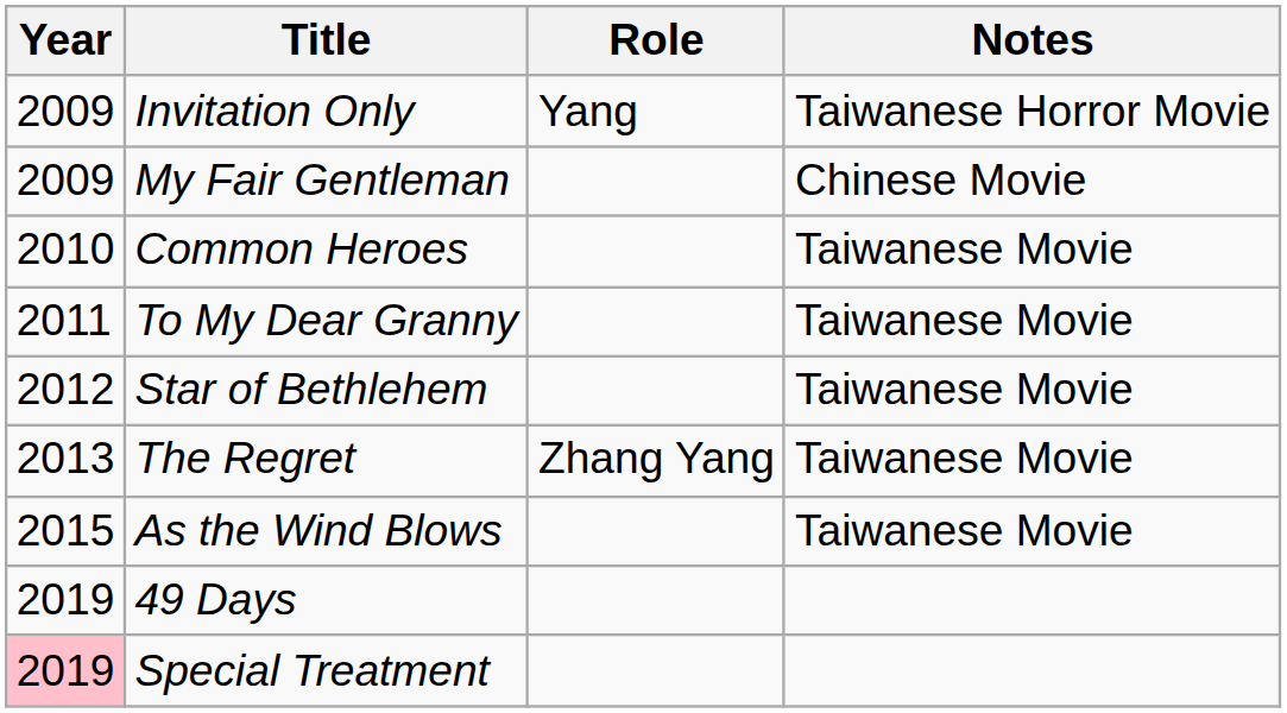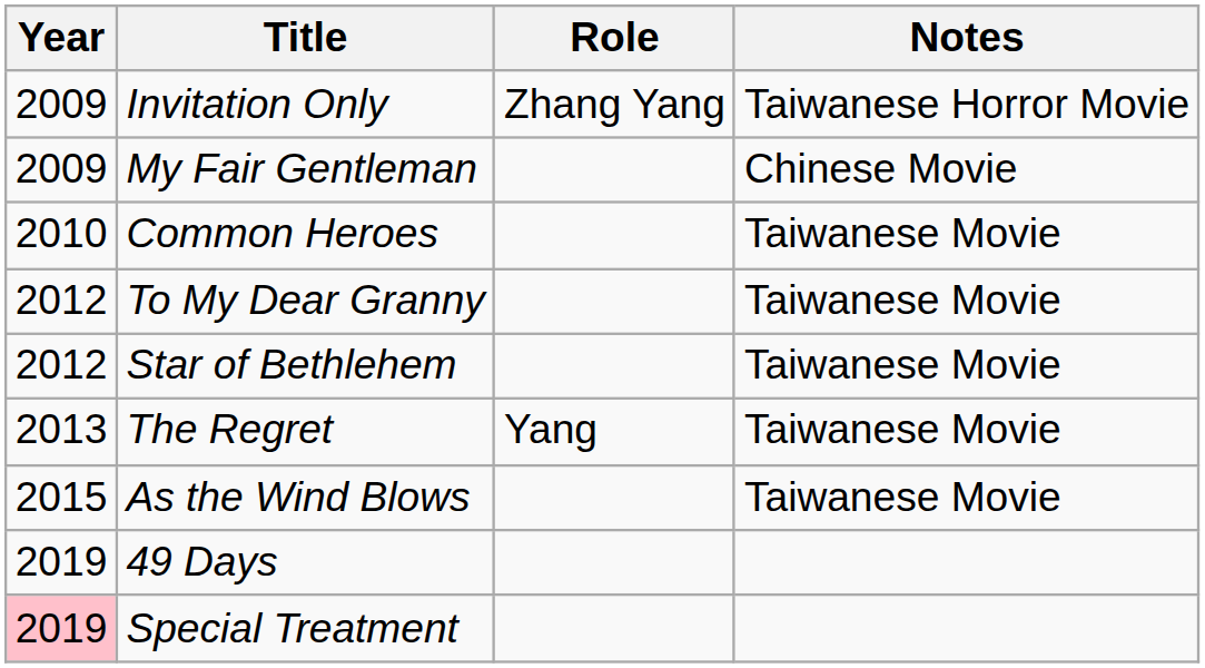Invitation Only | Role: Yang -> Zhang Yang
To My Dear Granny | Year: 2011 -> 2012
The Regret | Role: Zhang Yang -> Yang
